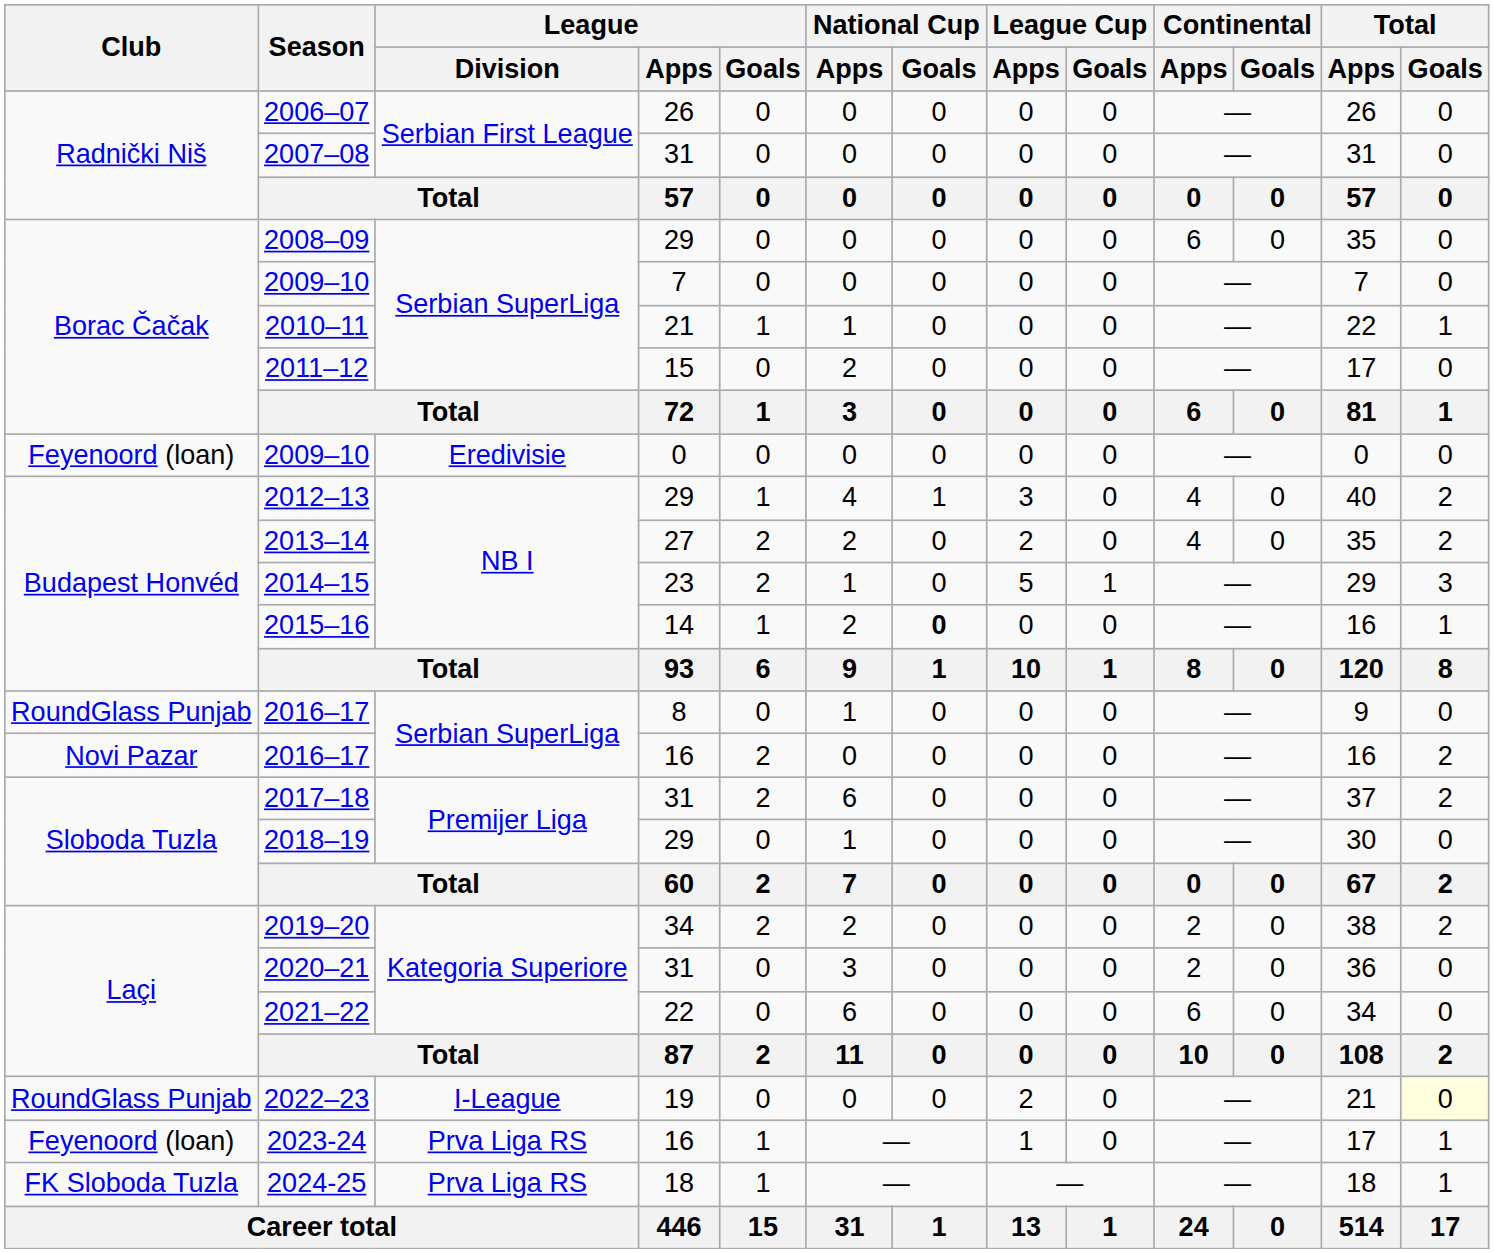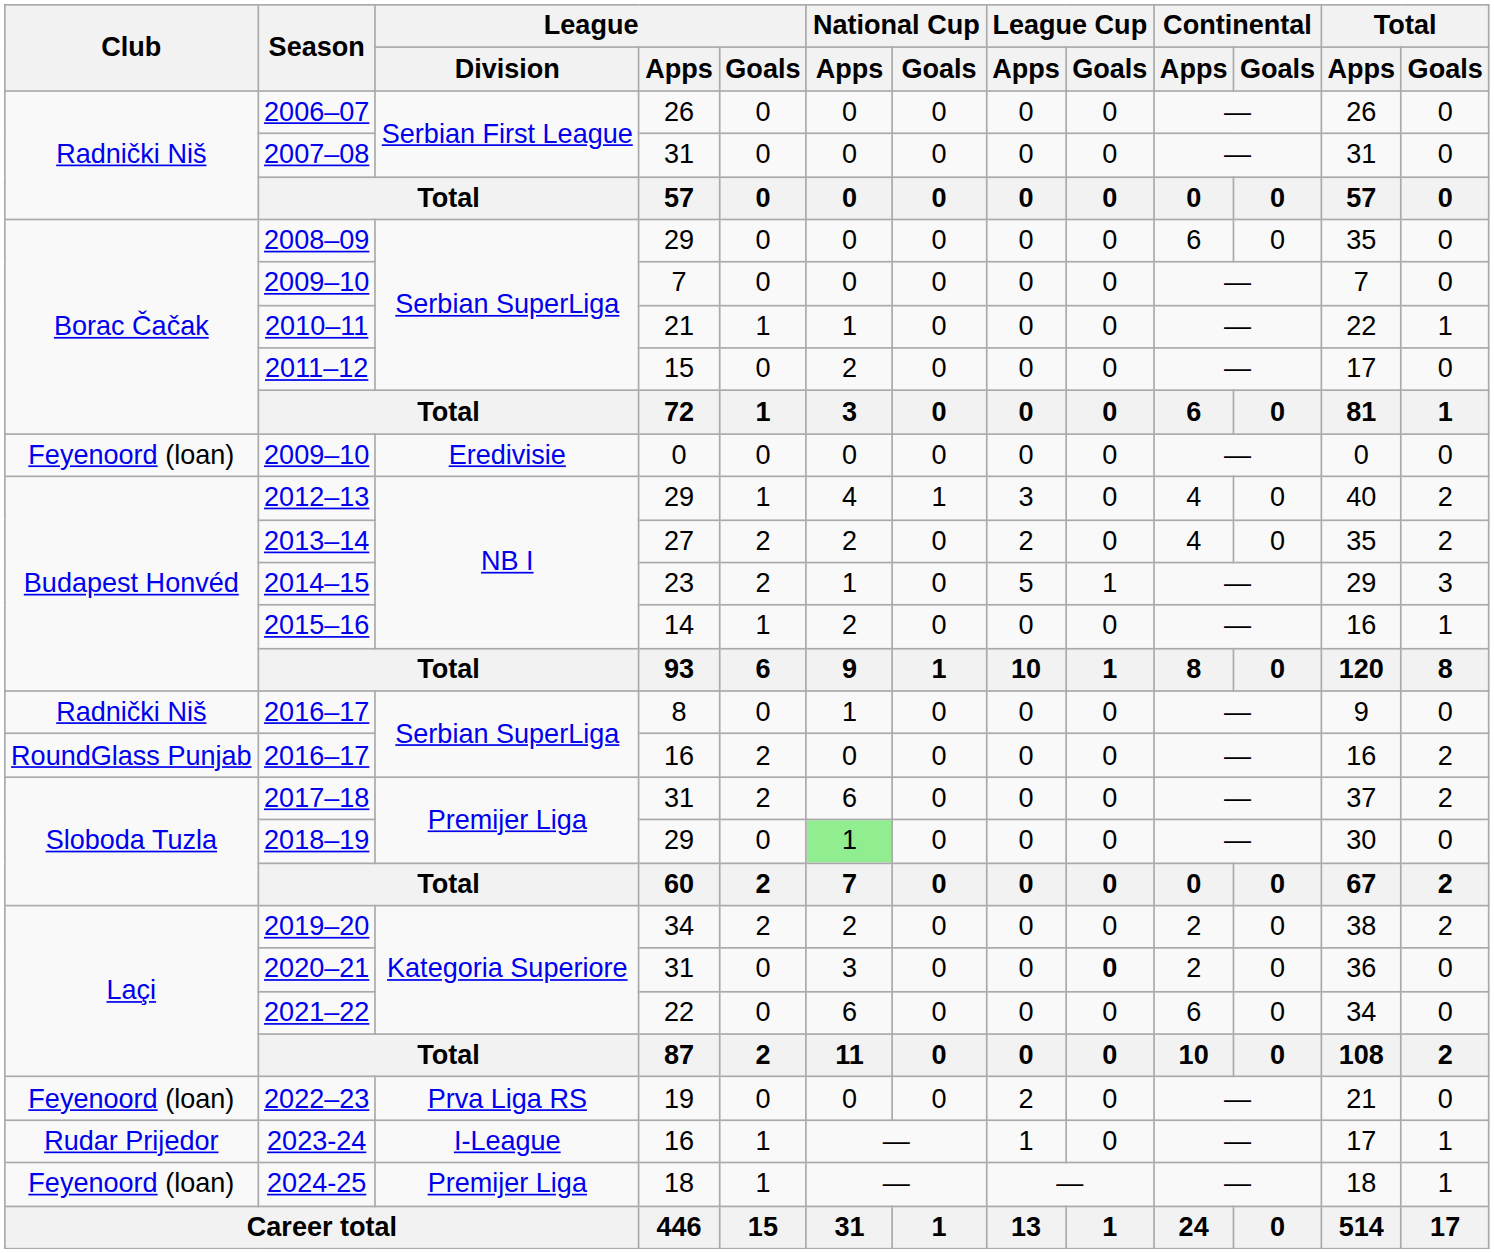2015–16 | National Cup / Goals: bold -> normal
2016–17 / 8 | Club: RoundGlass Punjab -> Radnički Niš
2016–17 / 16 | Club: Novi Pazar -> RoundGlass Punjab
2018–19 | National Cup / Apps: no background -> lightgreen background
2020–21 | League Cup / Goals: normal -> bold
2022–23 | Club: RoundGlass Punjab -> Feyenoord (loan)
2022–23 | League / Division: I-League -> Prva Liga RS
2022–23 | Total / Goals: lightyellow background -> no background
2023-24 | Club: Feyenoord (loan) -> Rudar Prijedor
2023-24 | League / Division: Prva Liga RS -> I-League
2024-25 | Club: FK Sloboda Tuzla -> Feyenoord (loan)
2024-25 | League / Division: Prva Liga RS -> Premijer Liga
